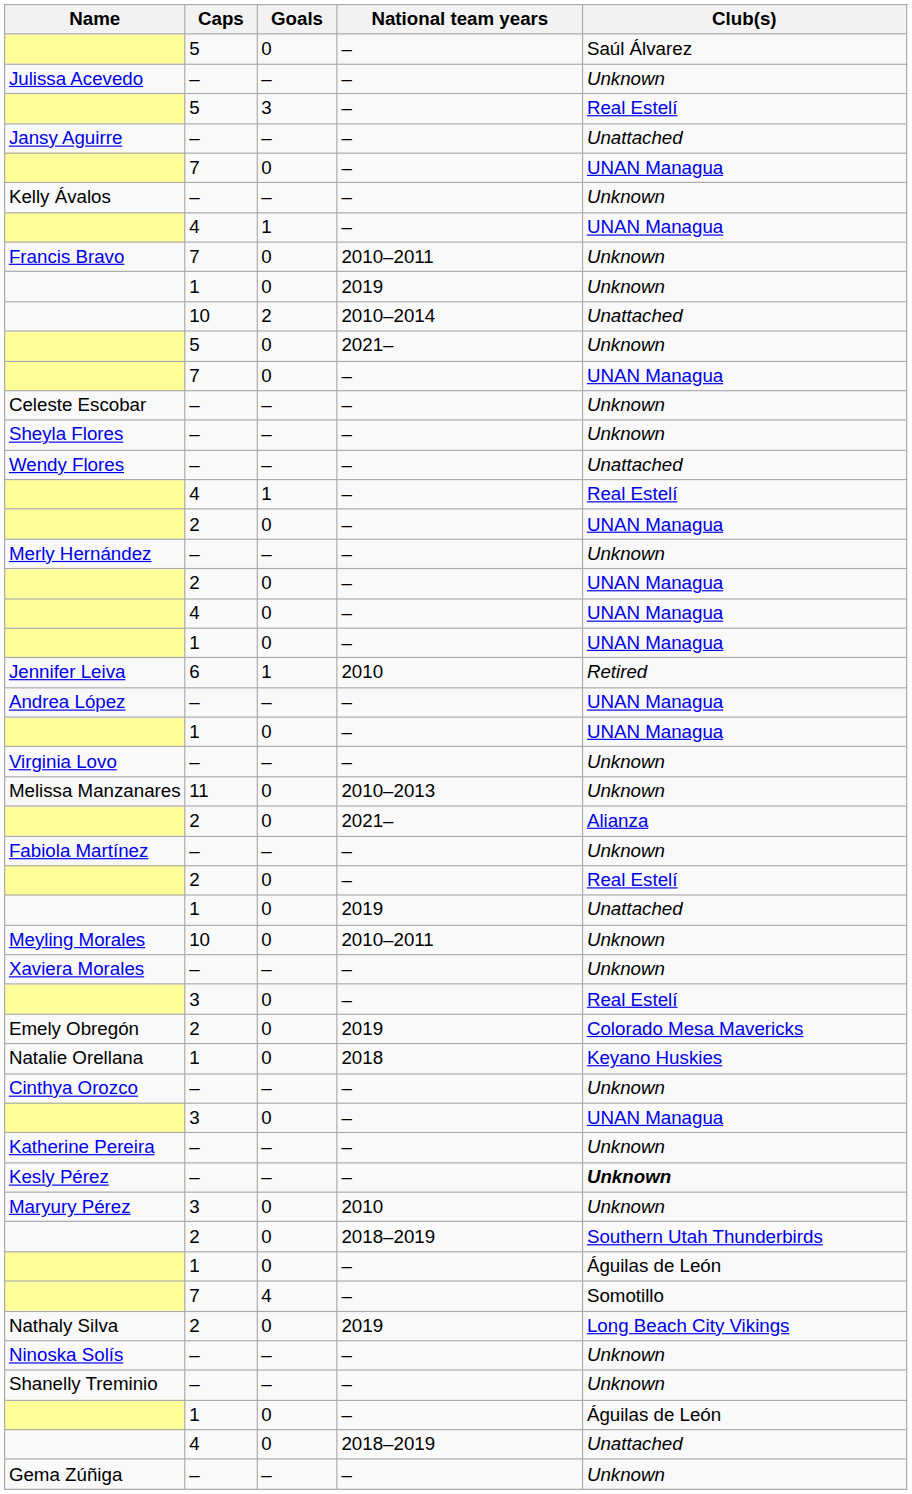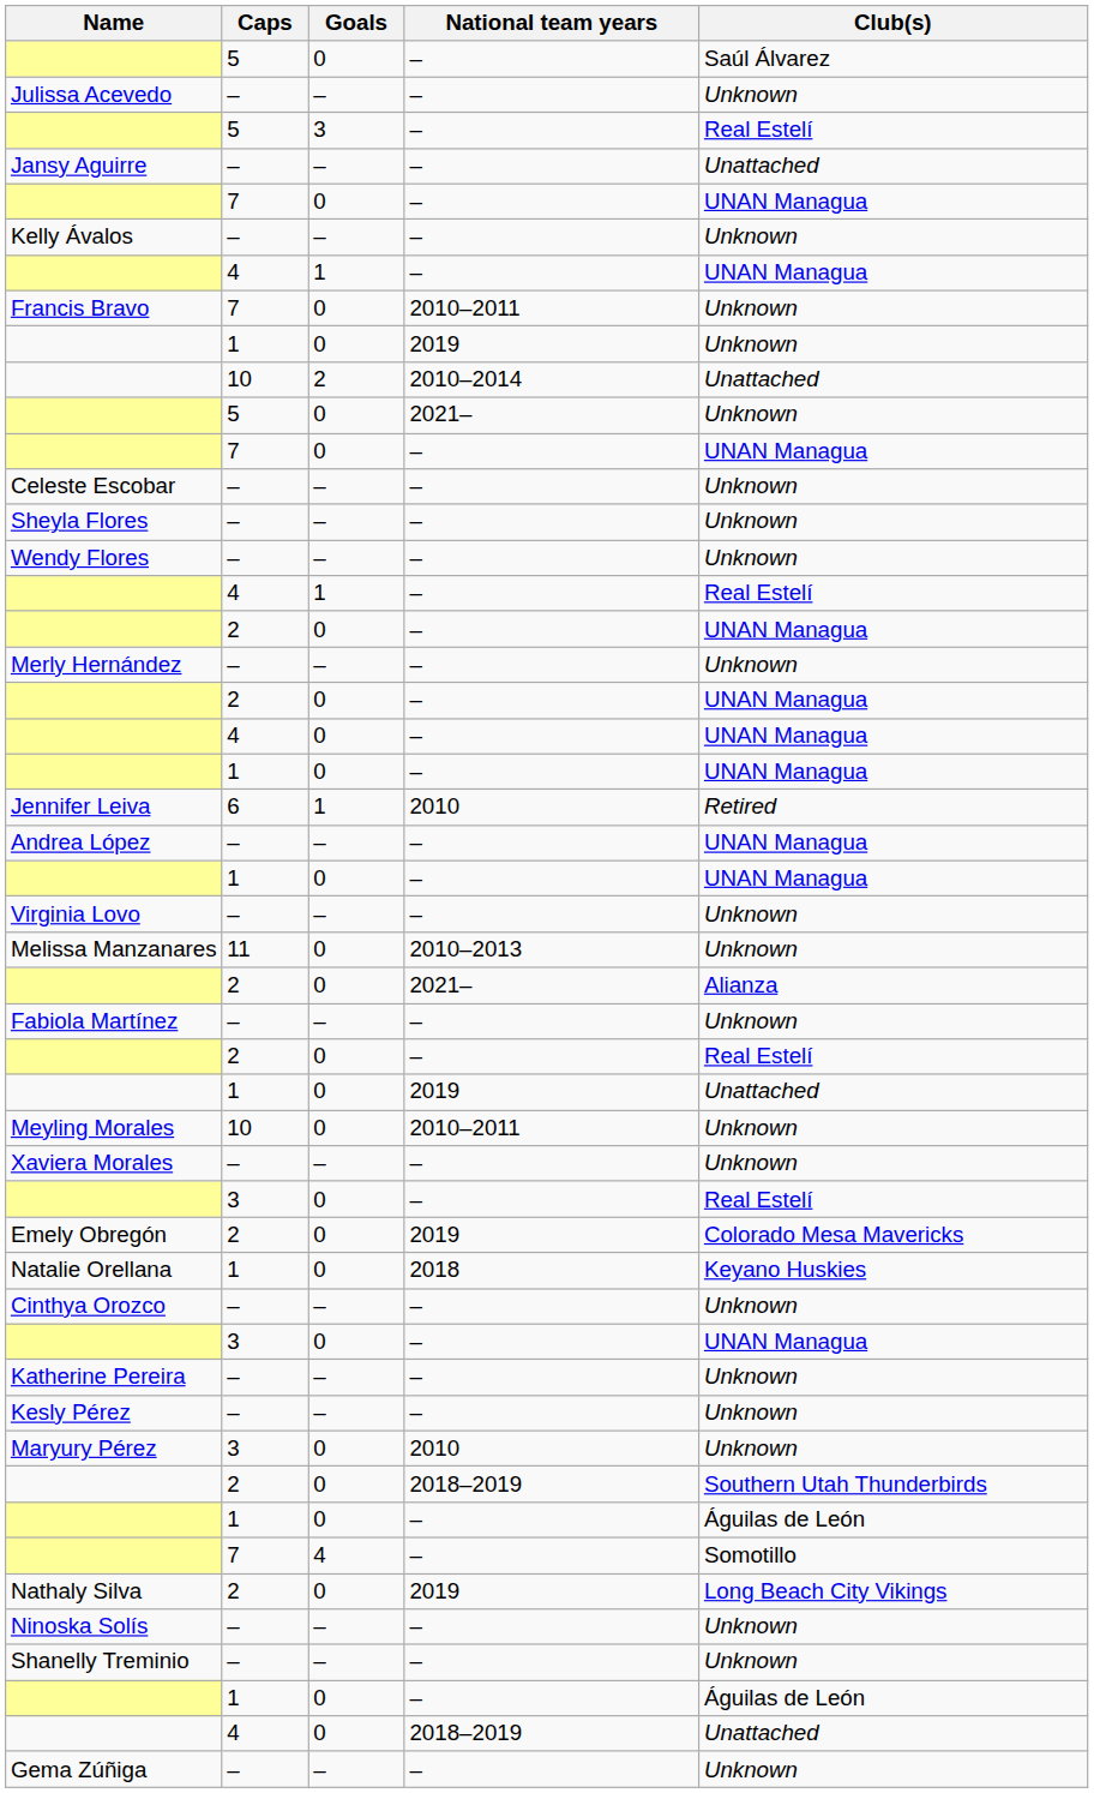Wendy Flores | Club(s): Unattached -> Unknown
Kesly Pérez | Club(s): bold -> normal
